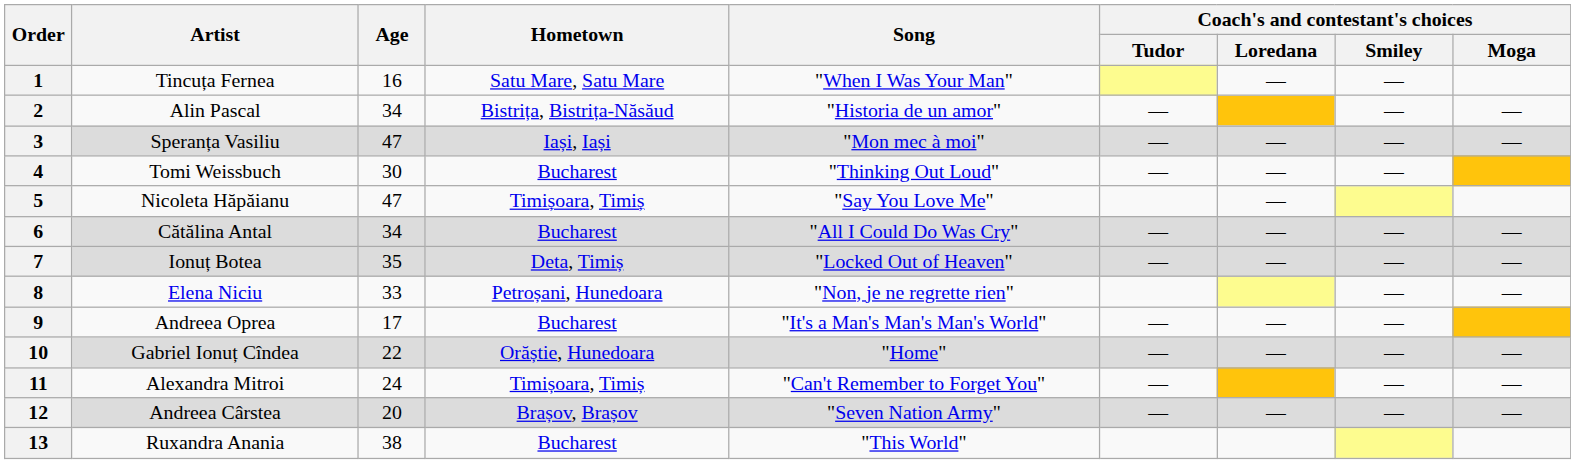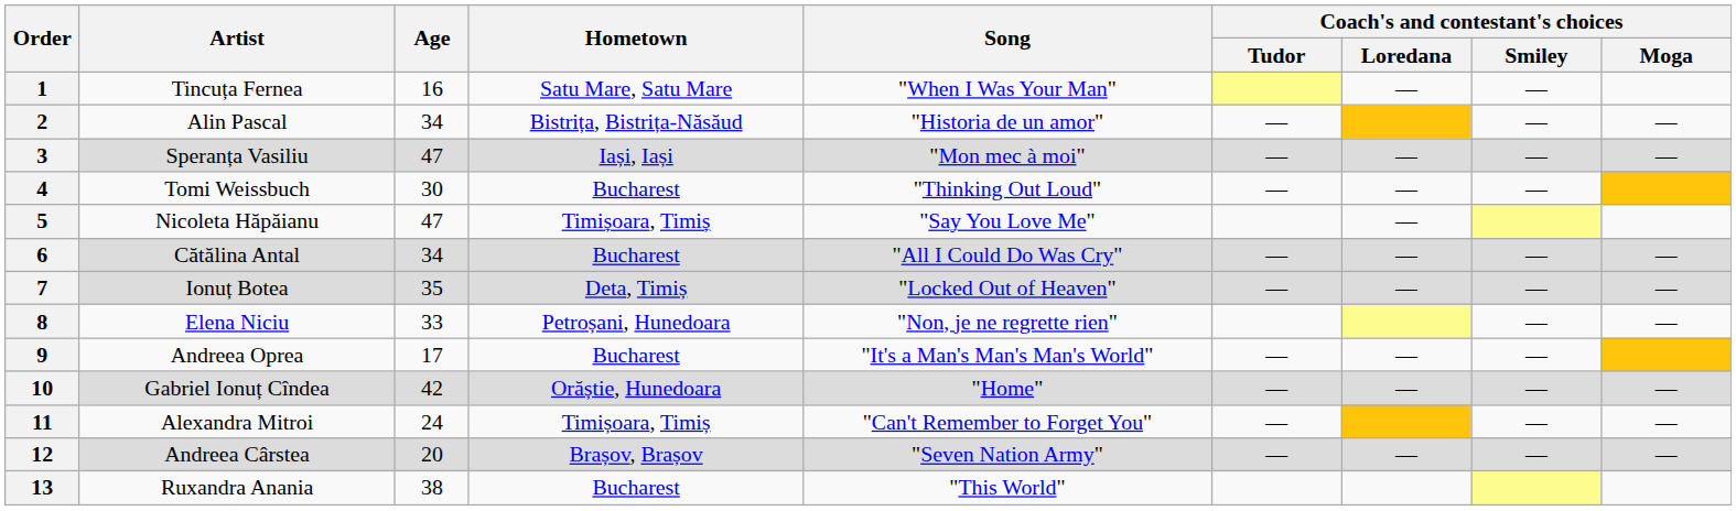10 | Age: 22 -> 42
